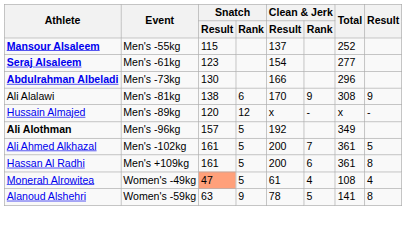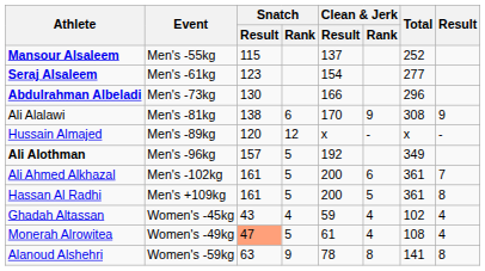Ali Ahmed Alkhazal | Clean & Jerk / Rank: 7 -> 6
Ali Ahmed Alkhazal | Result: 5 -> 7
Hassan Al Radhi | Clean & Jerk / Rank: 6 -> 5
+ row: Ghadah Altassan | Women's -45kg | 43 | 4 | 59 | 4 | 102 | 4
Alanoud Alshehri | Clean & Jerk / Rank: 5 -> 8
